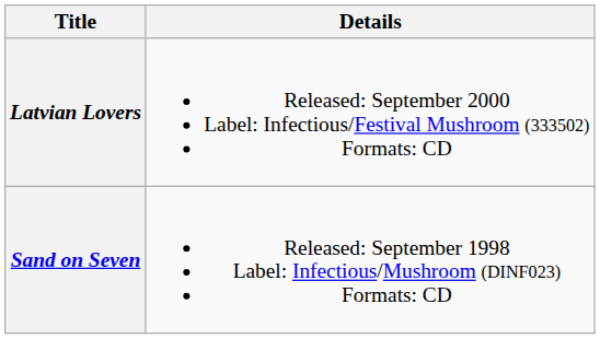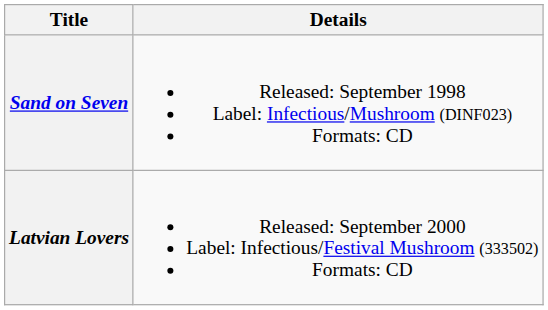rows swapped: Sand on Seven <-> Latvian Lovers
